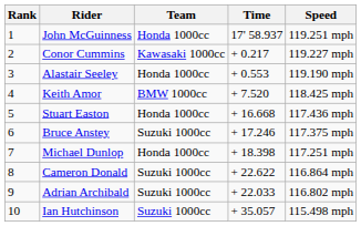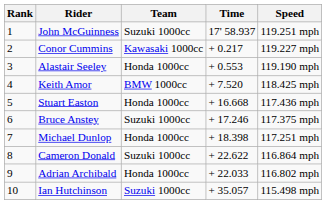John McGuinness | Team: Honda 1000cc -> Suzuki 1000cc
Adrian Archibald | Team: Suzuki 1000cc -> Honda 1000cc
